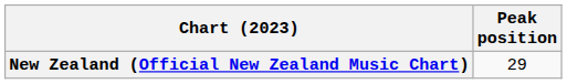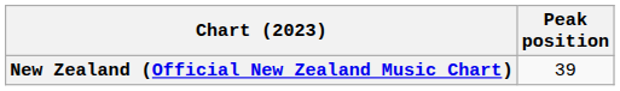New Zealand (Official New Zealand Music Chart) | Peak position: 29 -> 39
